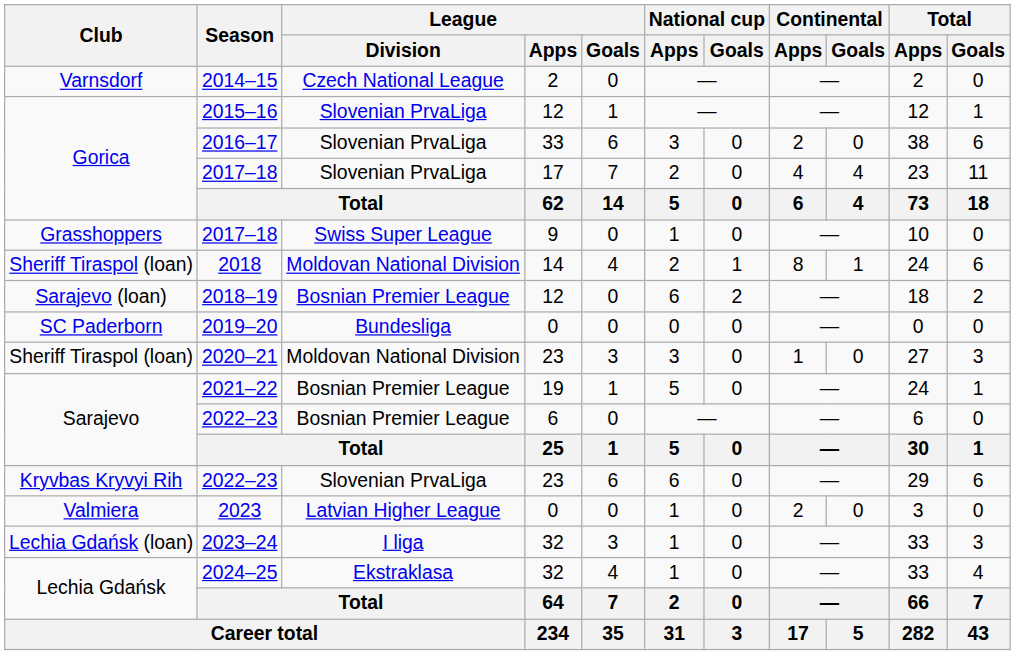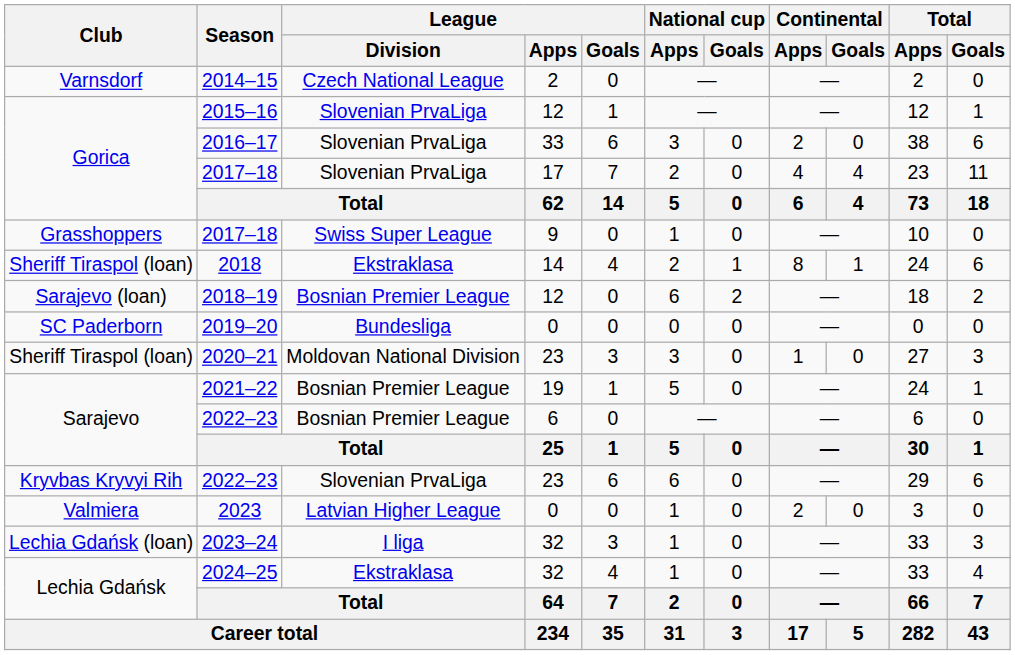2018 | League / Division: Moldovan National Division -> Ekstraklasa
